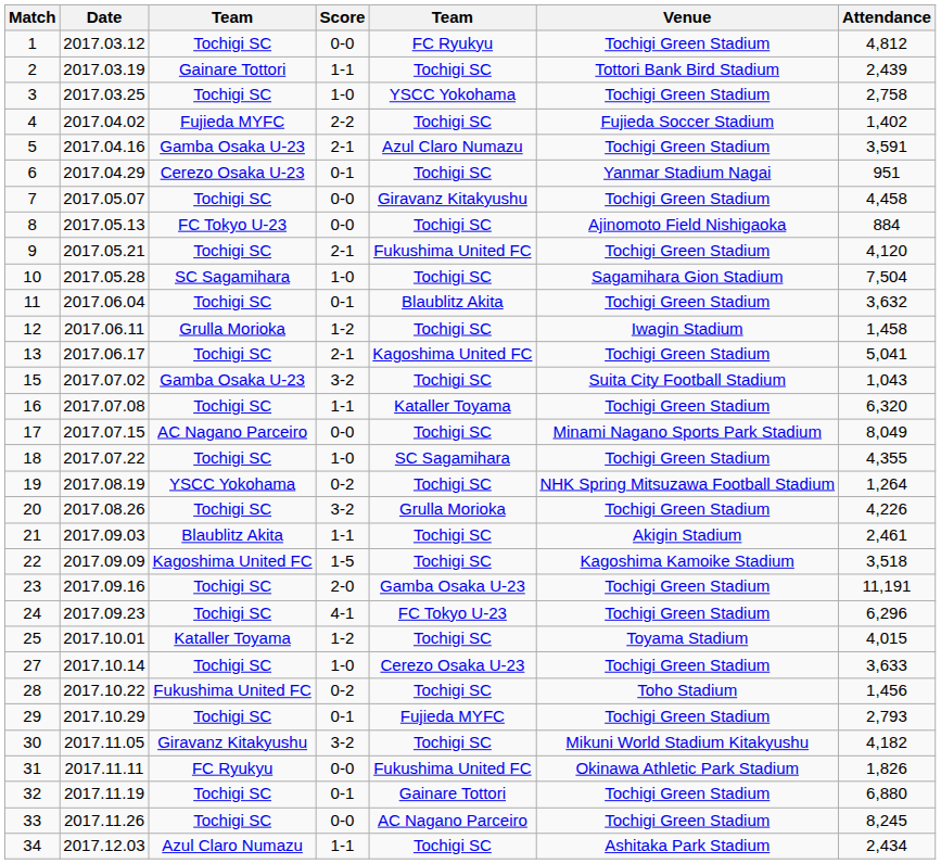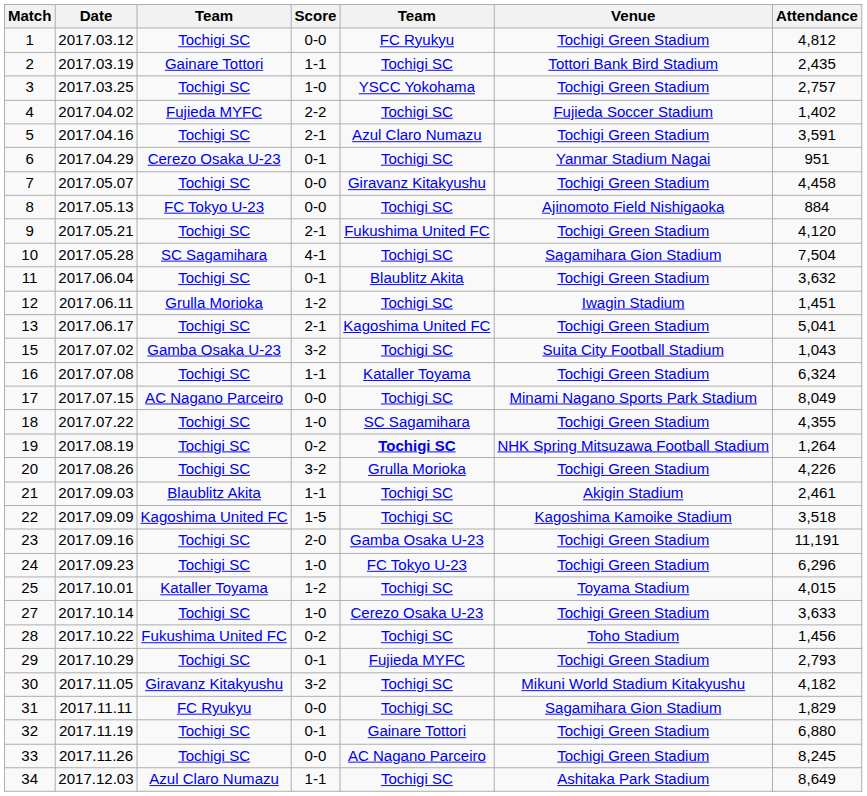2 | Attendance: 2,439 -> 2,435
3 | Attendance: 2,758 -> 2,757
5 | column 3: Gamba Osaka U-23 -> Tochigi SC
10 | Score: 1-0 -> 4-1
12 | Attendance: 1,458 -> 1,451
16 | Attendance: 6,320 -> 6,324
19 | column 3: YSCC Yokohama -> Tochigi SC
19 | column 5: normal -> bold
24 | Score: 4-1 -> 1-0
31 | column 5: Fukushima United FC -> Tochigi SC
31 | Venue: Okinawa Athletic Park Stadium -> Sagamihara Gion Stadium
31 | Attendance: 1,826 -> 1,829
34 | Attendance: 2,434 -> 8,649
